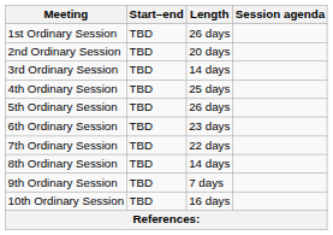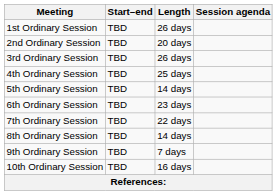3rd Ordinary Session | Length: 14 days -> 26 days
5th Ordinary Session | Length: 26 days -> 14 days
